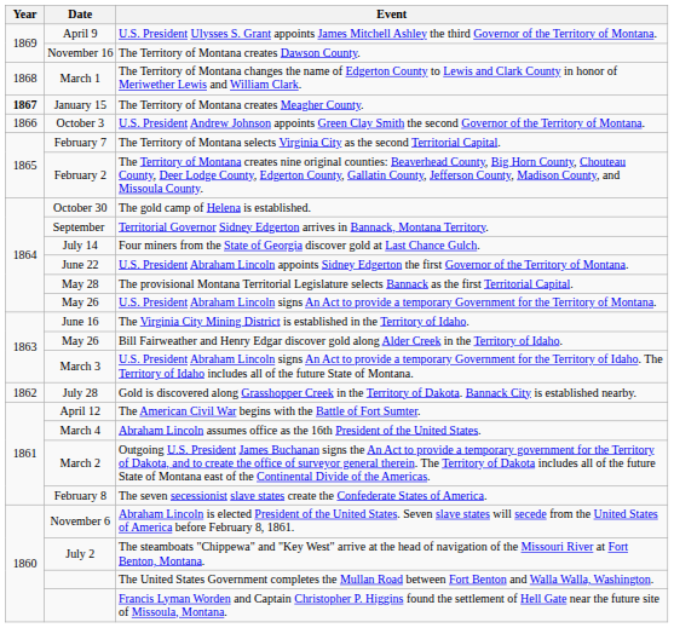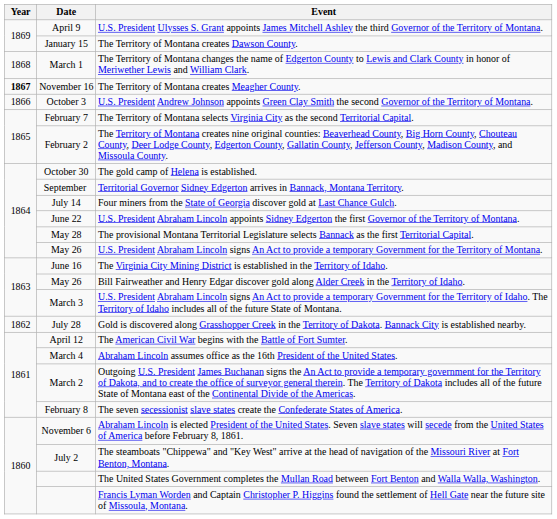The Territory of Montana creates Dawson County. | Date: November 16 -> January 15
The Territory of Montana creates Meagher County. | Date: January 15 -> November 16
